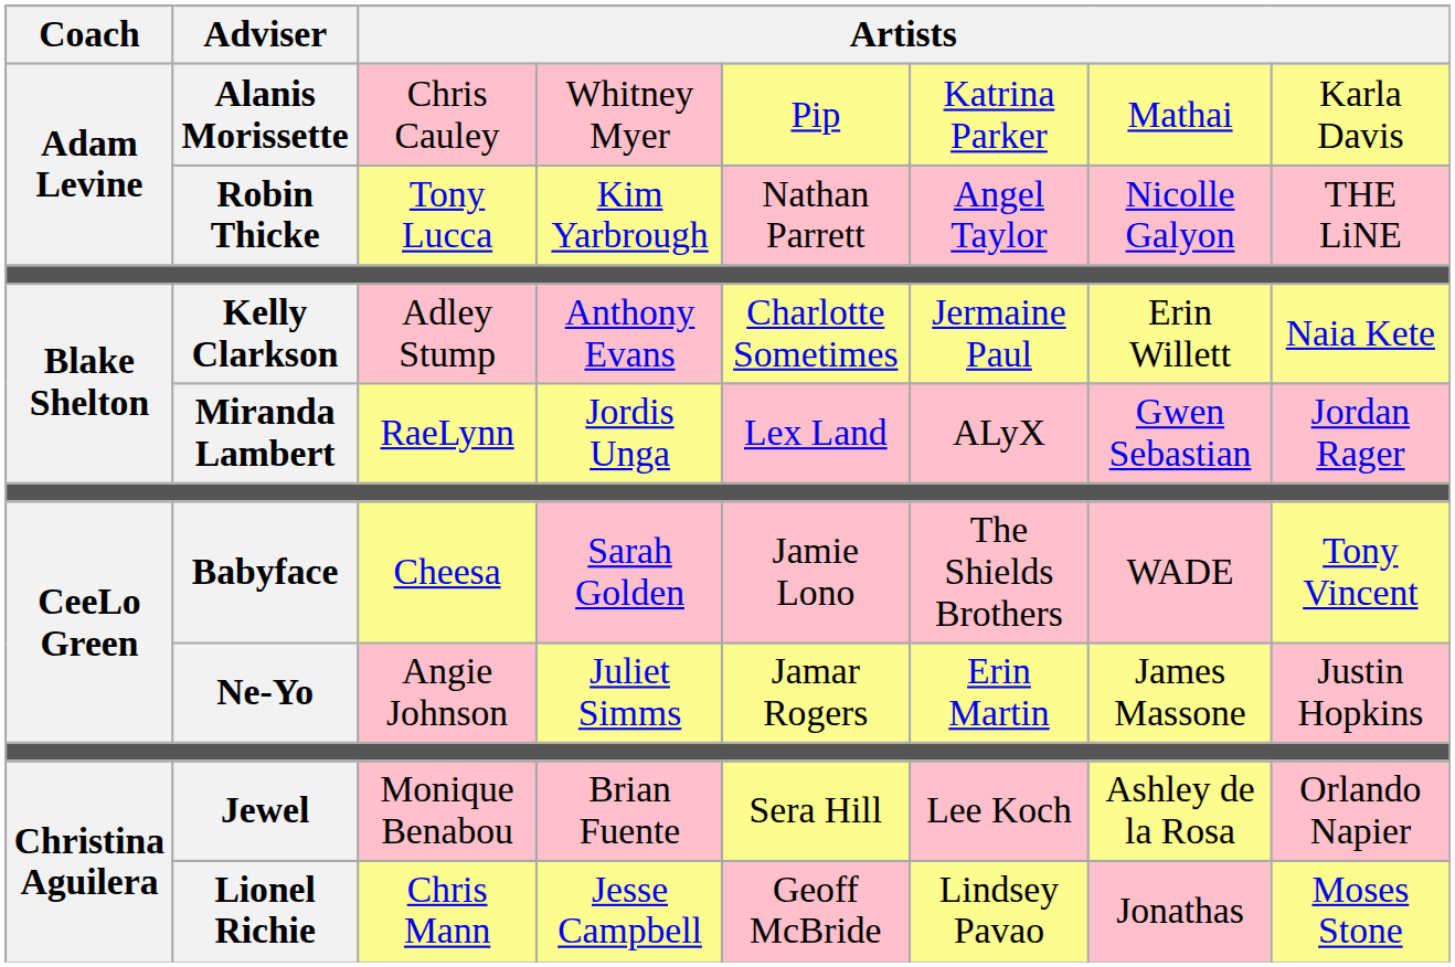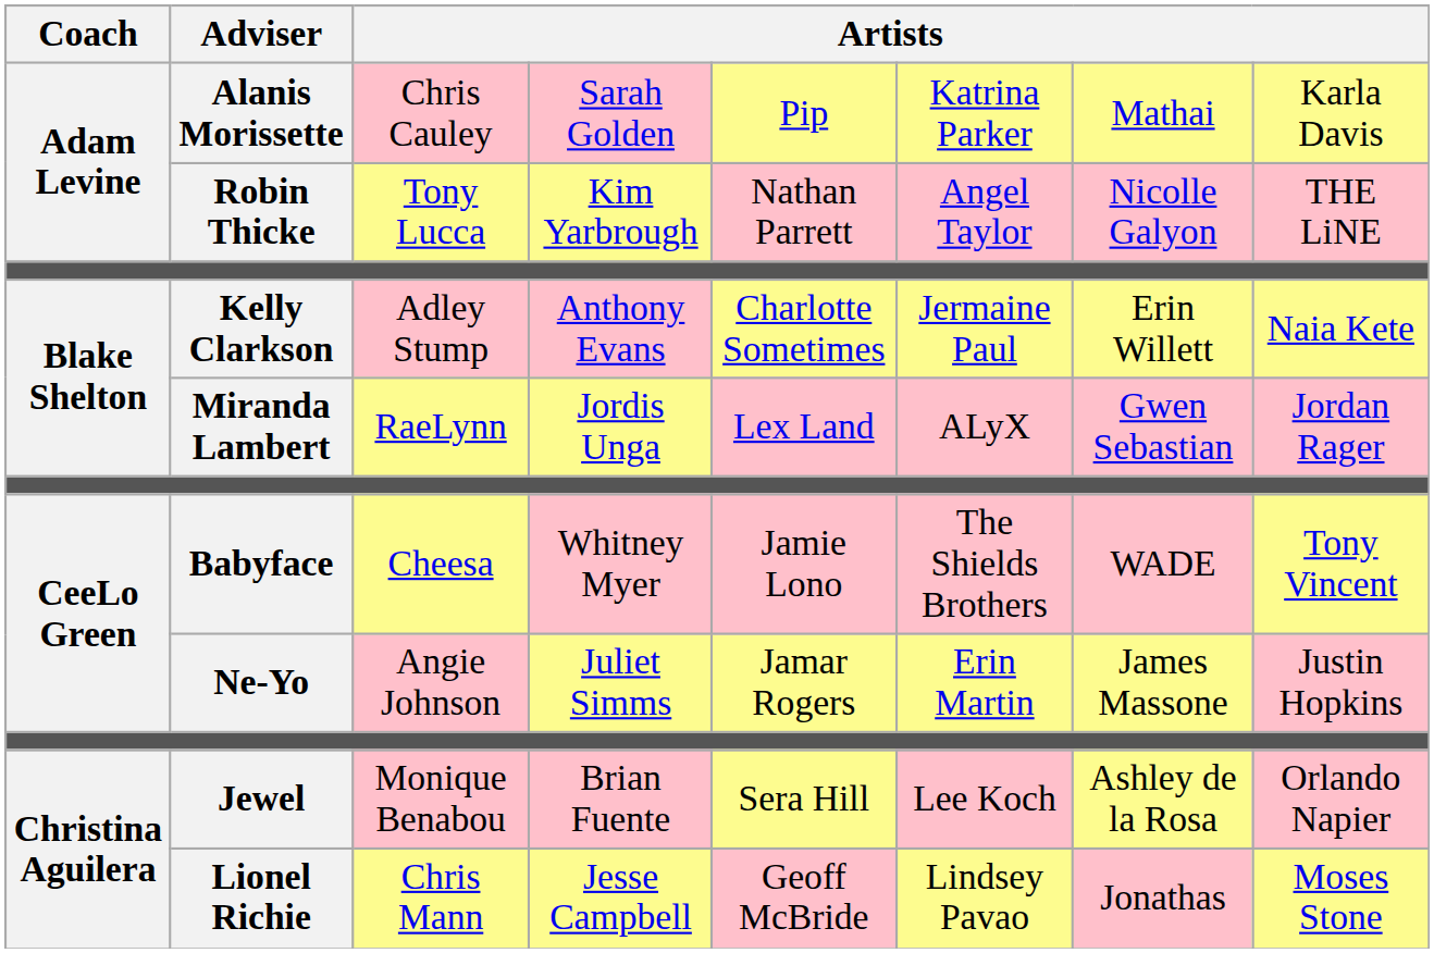Alanis Morissette | column 4: Whitney Myer -> Sarah Golden
Babyface | column 4: Sarah Golden -> Whitney Myer
